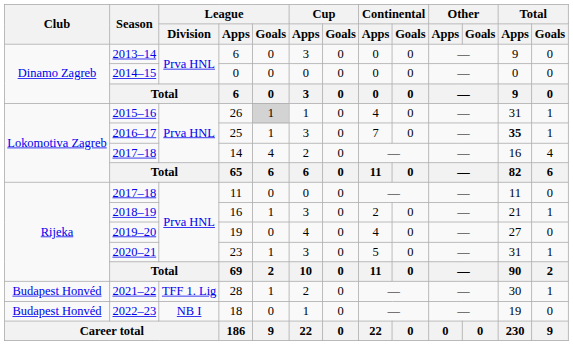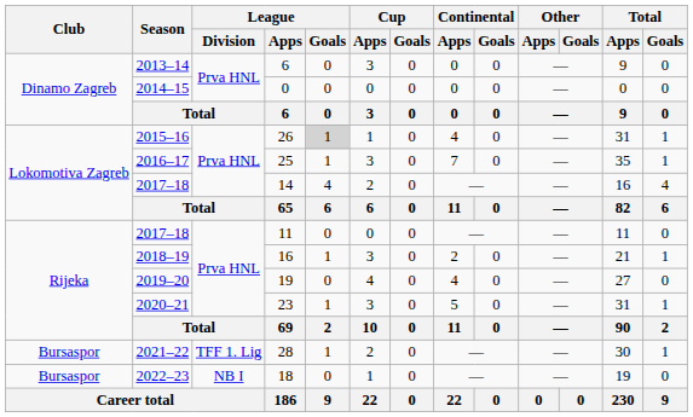25 | Total / Apps: bold -> normal
28 | Club: Budapest Honvéd -> Bursaspor
18 | Club: Budapest Honvéd -> Bursaspor
